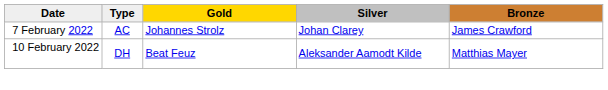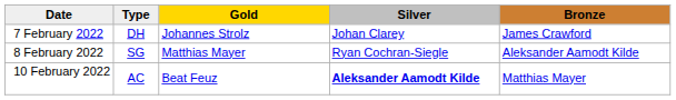7 February 2022 | Type: AC -> DH
+ row: 8 February 2022 | SG | Matthias Mayer | Ryan Cochran-Siegle | Aleksander Aamodt Kilde
10 February 2022 | Type: DH -> AC
10 February 2022 | Silver: normal -> bold
